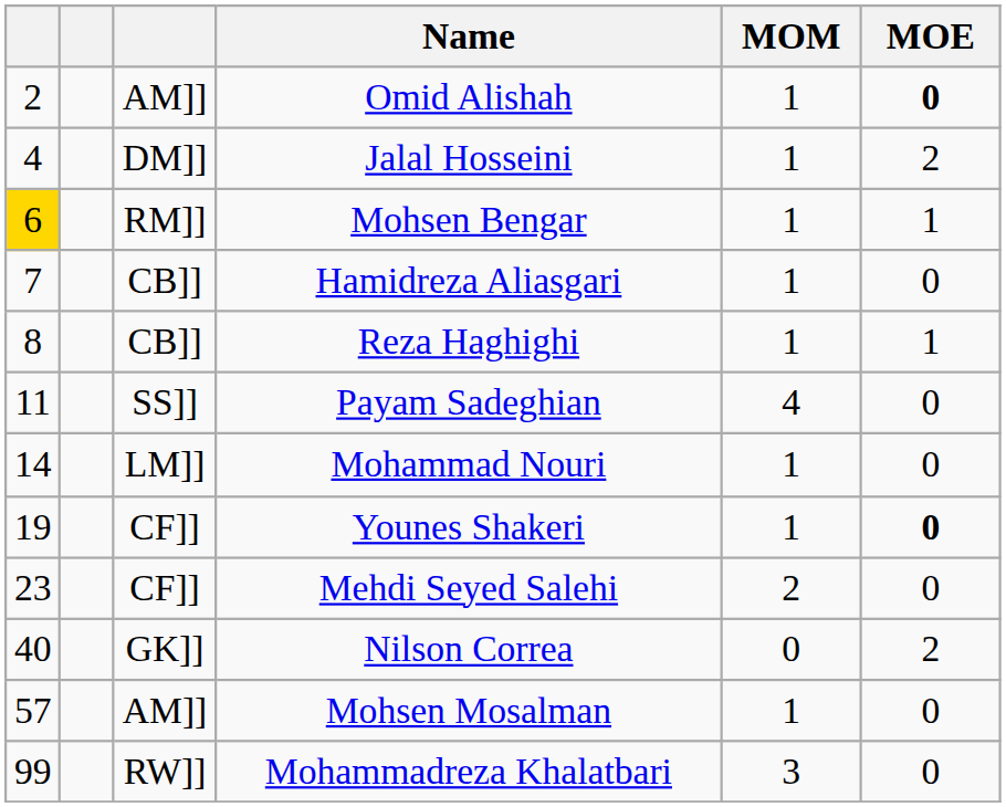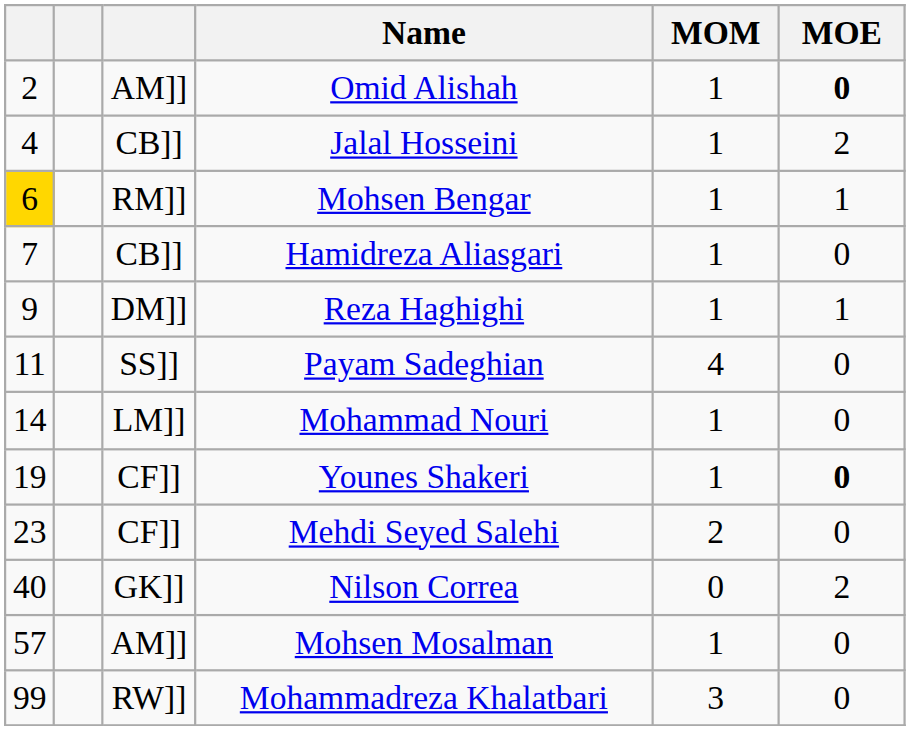Jalal Hosseini | column 3: DM]] -> CB]]
Reza Haghighi | column 1: 8 -> 9
Reza Haghighi | column 3: CB]] -> DM]]
